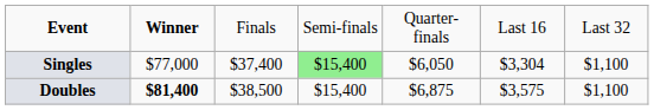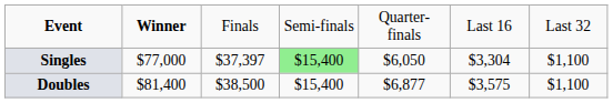Singles | column 3: $37,400 -> $37,397
Doubles | column 2: bold -> normal
Doubles | column 5: $6,875 -> $6,877
